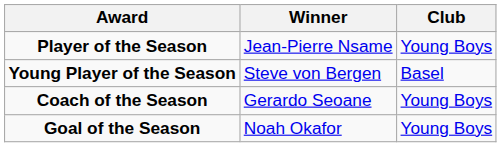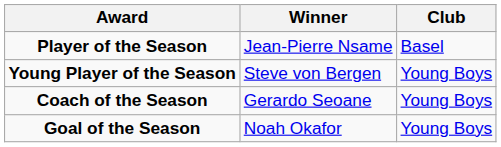Player of the Season | Club: Young Boys -> Basel
Young Player of the Season | Club: Basel -> Young Boys
